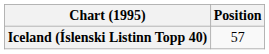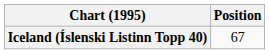Iceland (Íslenski Listinn Topp 40) | Position: 57 -> 67
